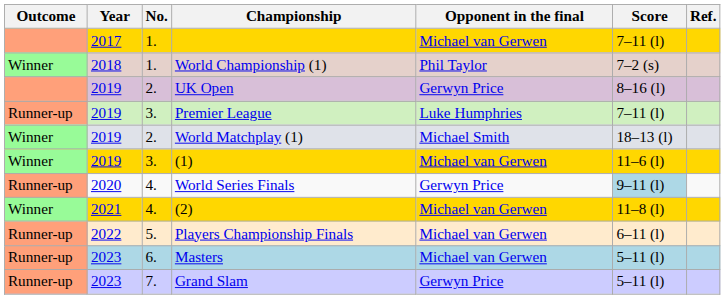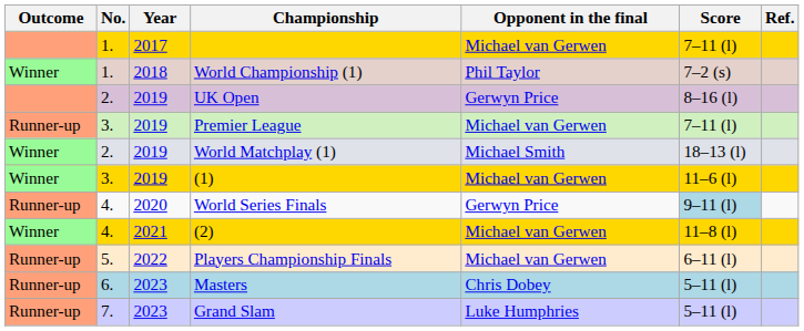columns swapped: No. <-> Year
Premier League | Opponent in the final: Luke Humphries -> Michael van Gerwen
Masters | Opponent in the final: Michael van Gerwen -> Chris Dobey
Grand Slam | Opponent in the final: Gerwyn Price -> Luke Humphries
